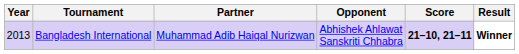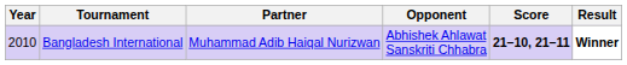Bangladesh International | Year: 2013 -> 2010
